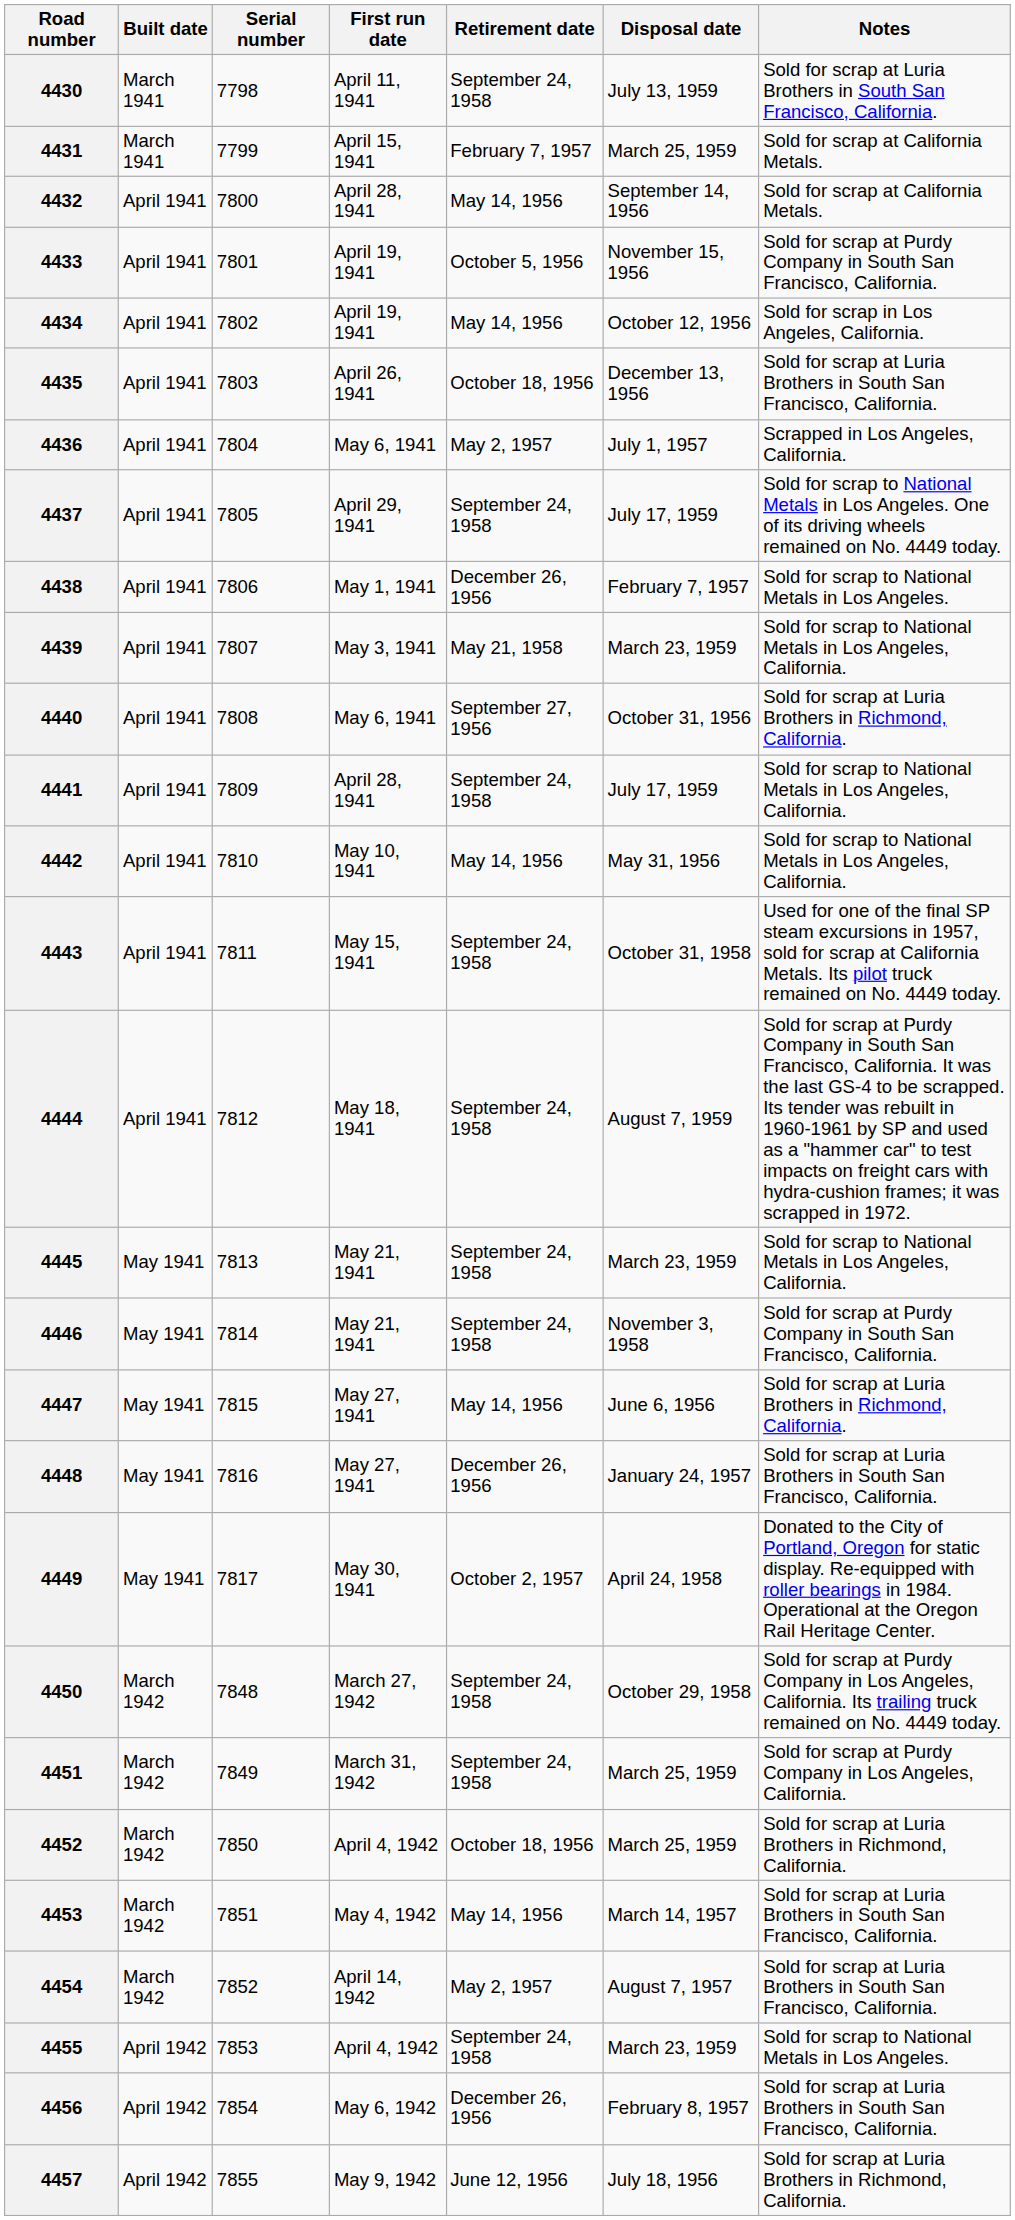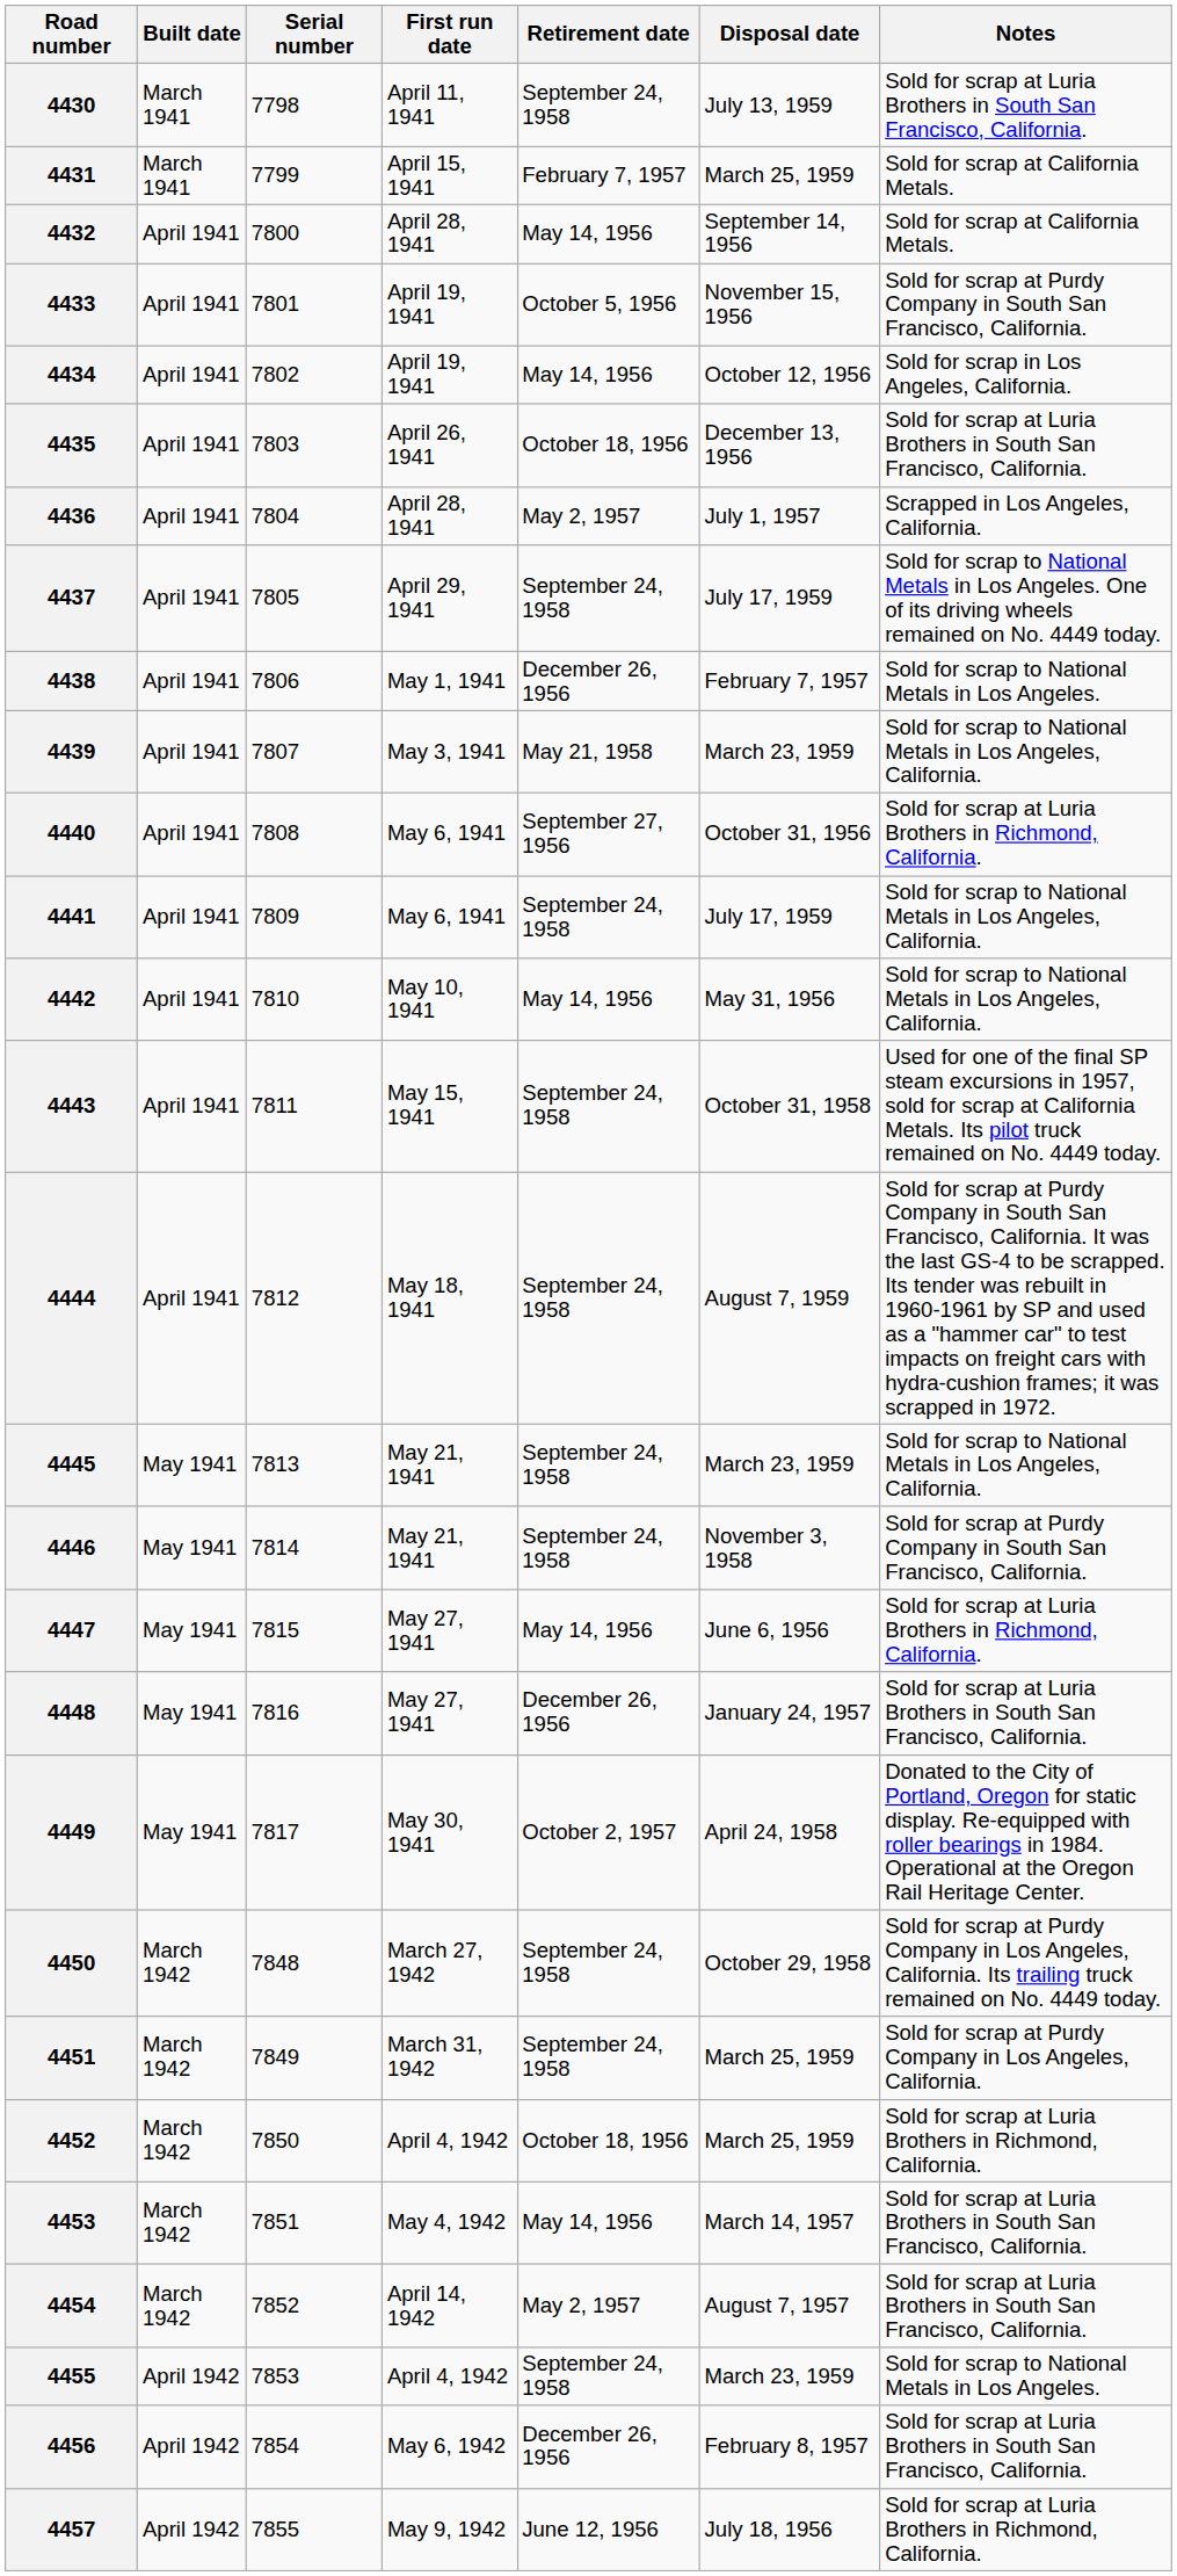4436 | First run date: May 6, 1941 -> April 28, 1941
4441 | First run date: April 28, 1941 -> May 6, 1941
